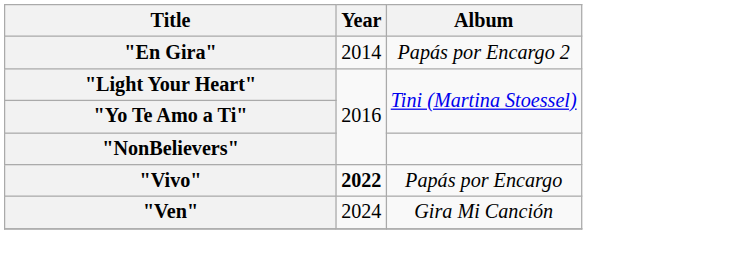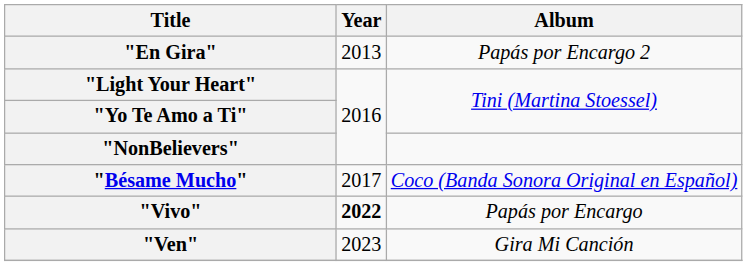"En Gira" | Year: 2014 -> 2013
+ row: "Bésame Mucho" | 2017 | Coco (Banda Sonora Original en Español)
"Ven" | Year: 2024 -> 2023
